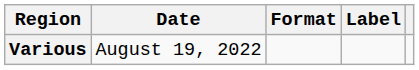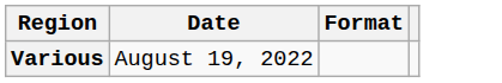- column: Label
